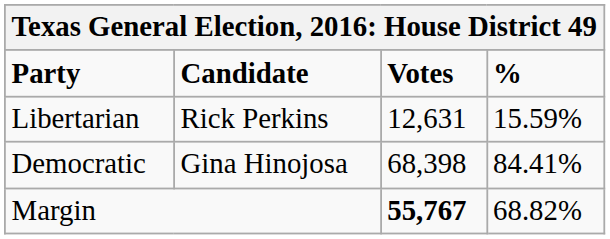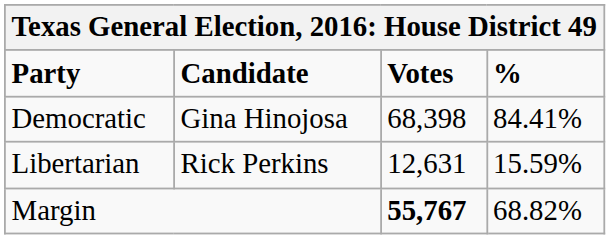rows swapped: Democratic <-> Libertarian
